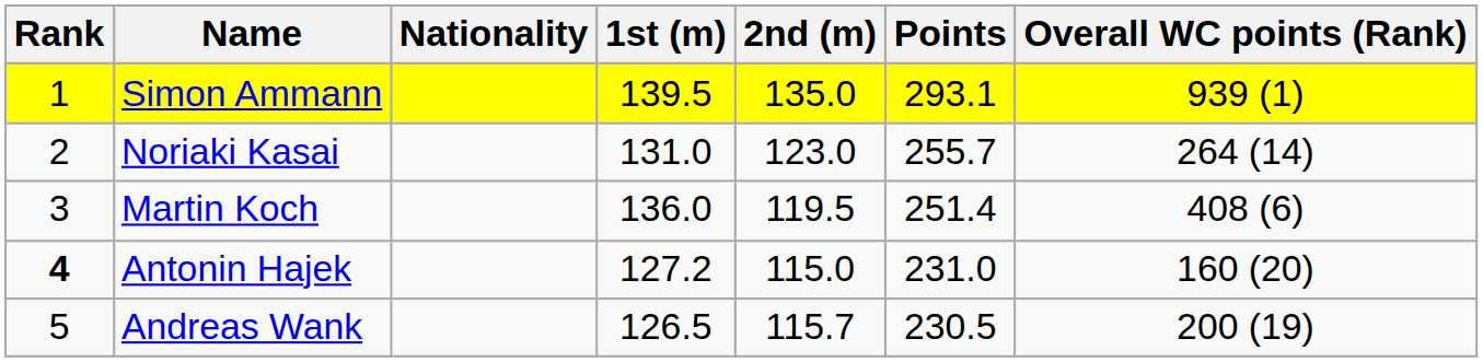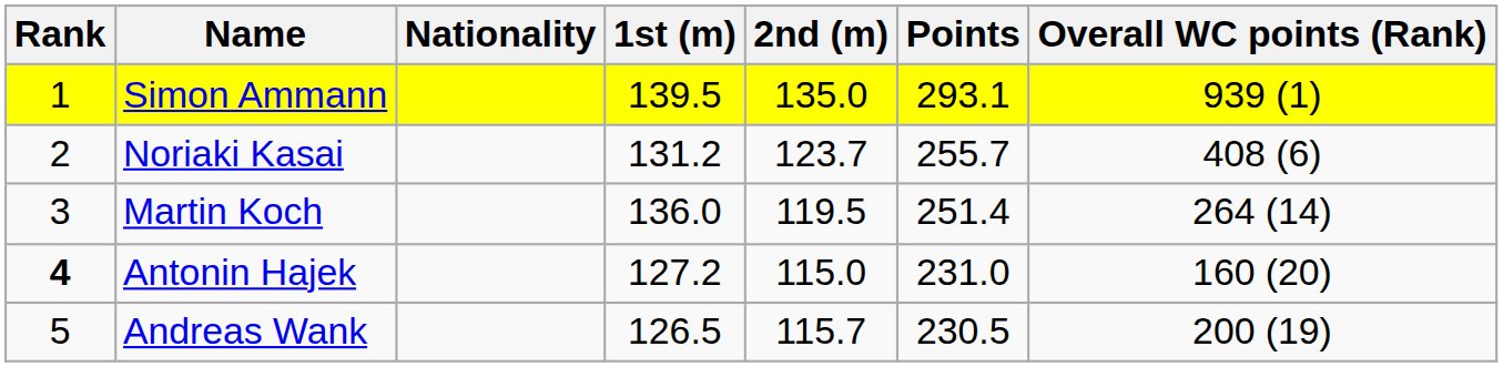Noriaki Kasai | 1st (m): 131.0 -> 131.2
Noriaki Kasai | 2nd (m): 123.0 -> 123.7
Noriaki Kasai | Overall WC points (Rank): 264 (14) -> 408 (6)
Martin Koch | Overall WC points (Rank): 408 (6) -> 264 (14)
